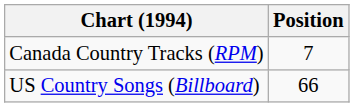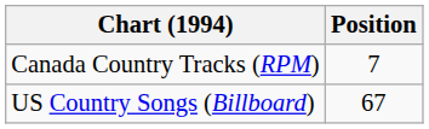US Country Songs (Billboard) | Position: 66 -> 67
